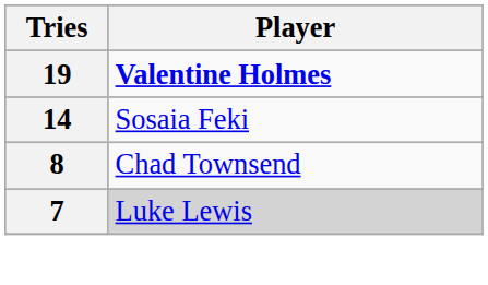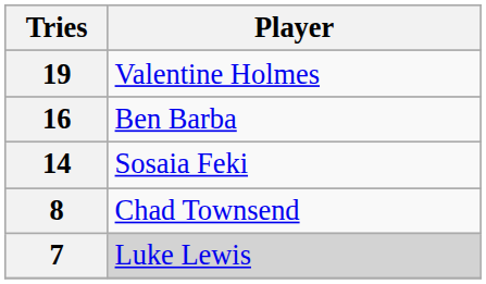19 | Player: bold -> normal
+ row: 16 | Ben Barba
